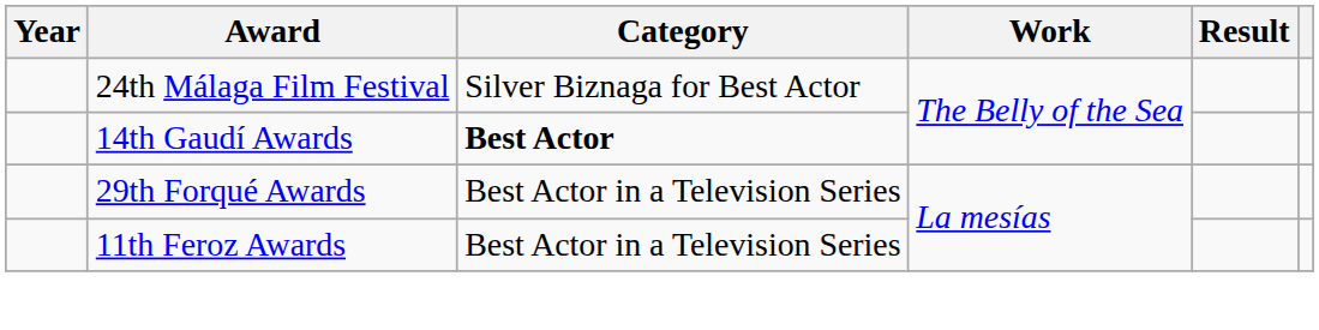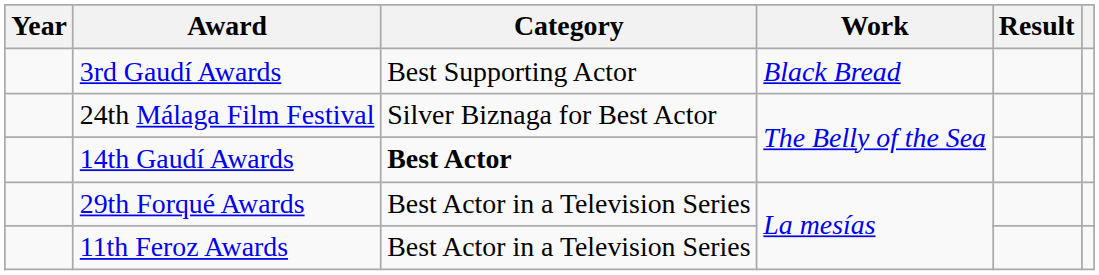+ row: 3rd Gaudí Awards | Best Supporting Actor | Black Bread
